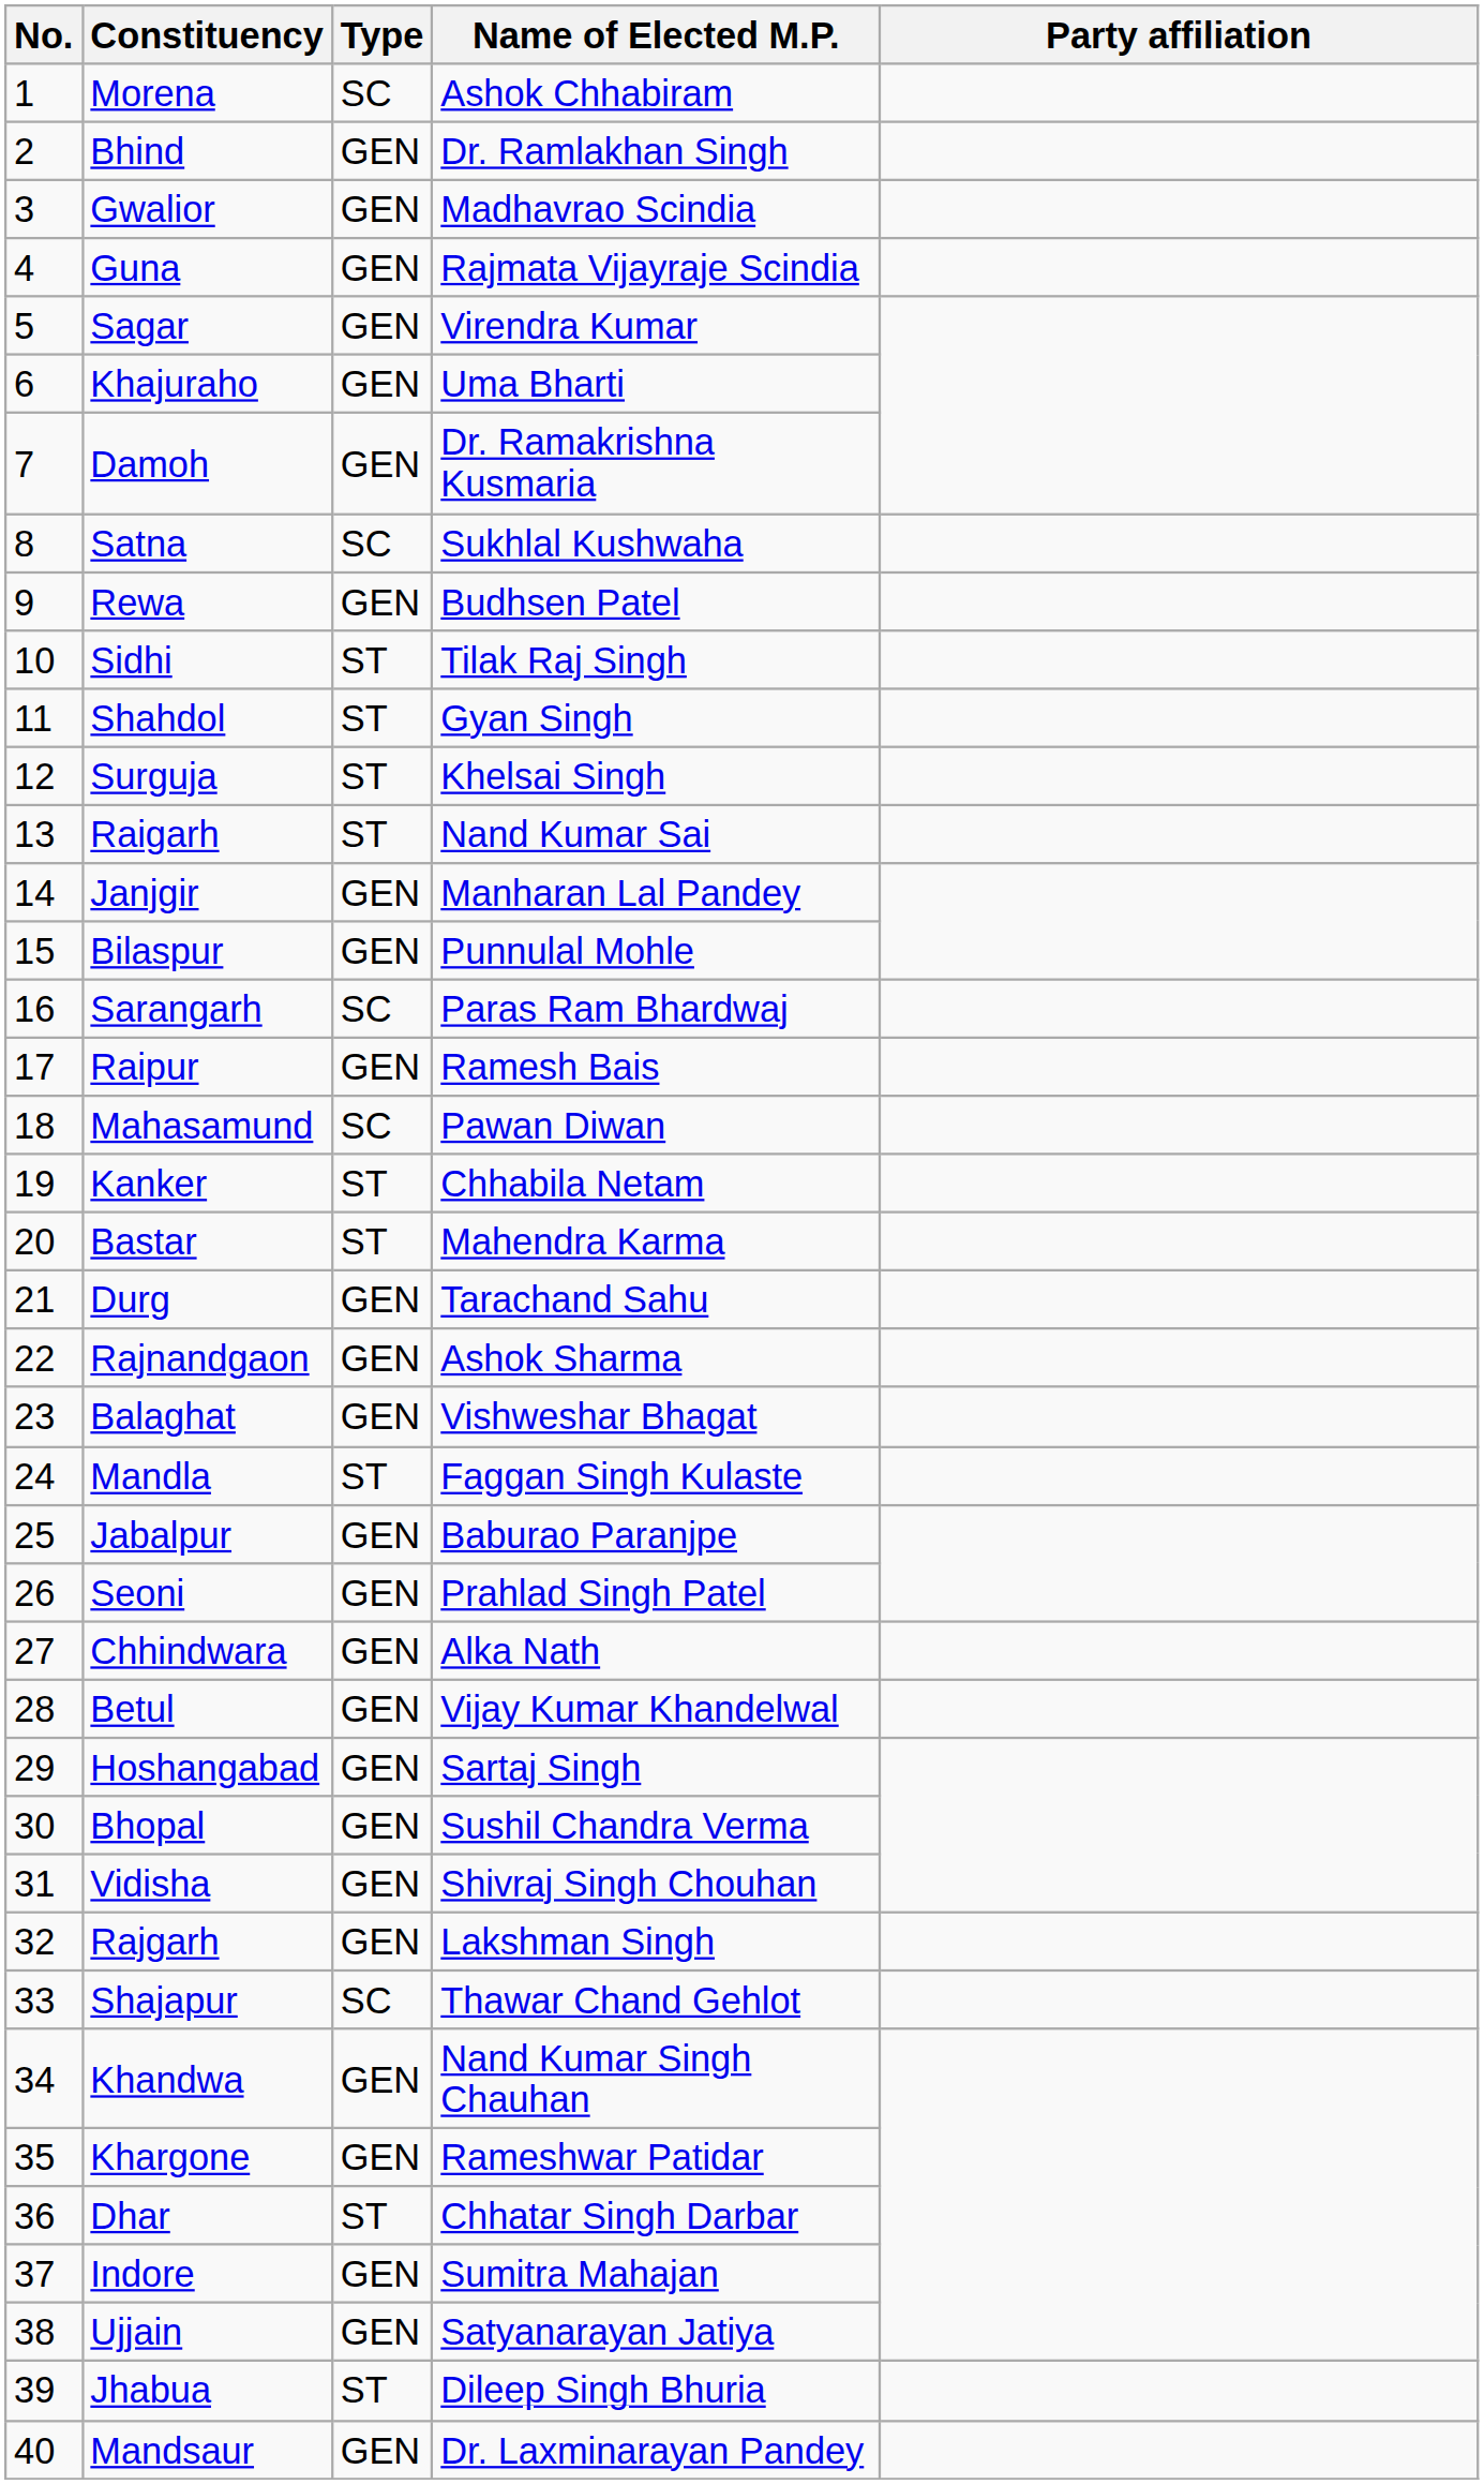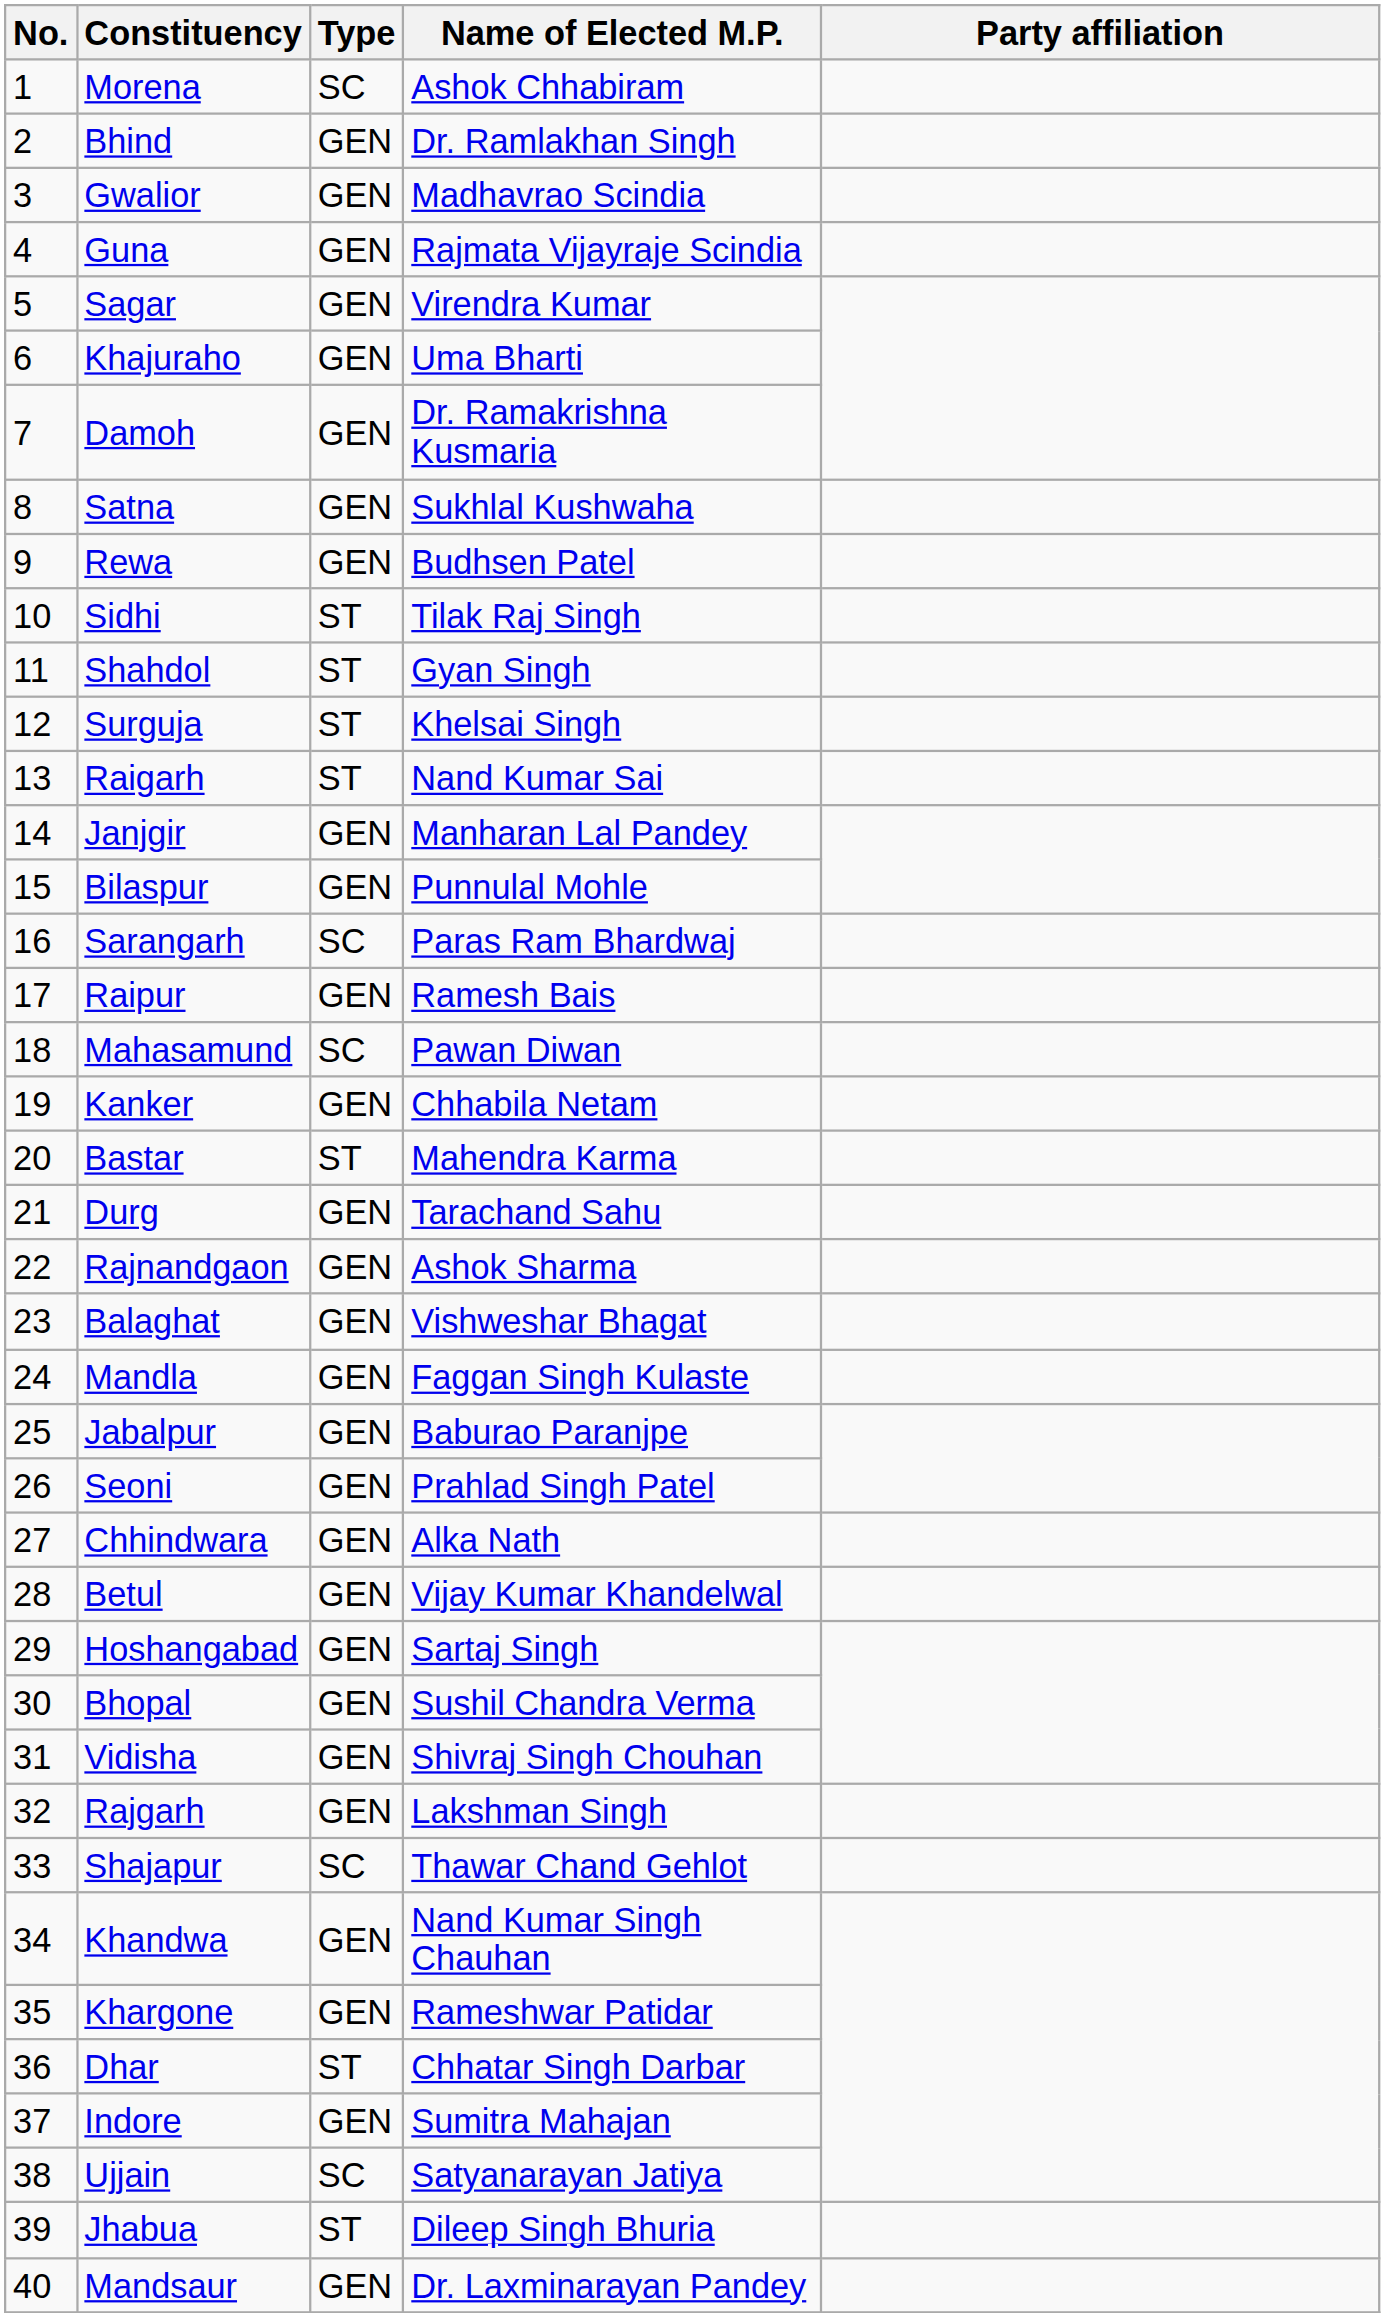Satna | Type: SC -> GEN
Kanker | Type: ST -> GEN
Mandla | Type: ST -> GEN
Ujjain | Type: GEN -> SC
